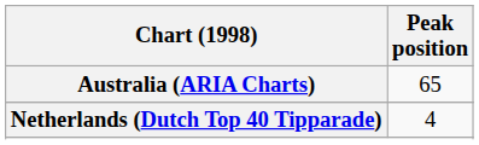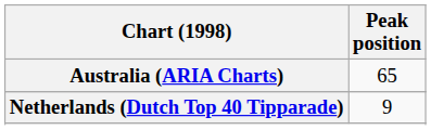Netherlands (Dutch Top 40 Tipparade) | Peak position: 4 -> 9
